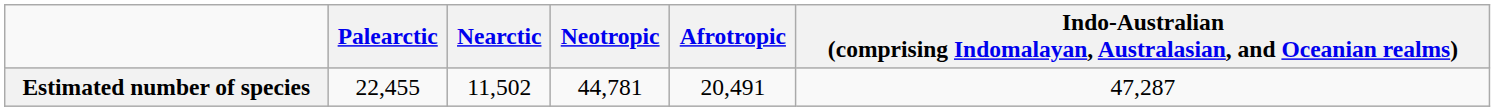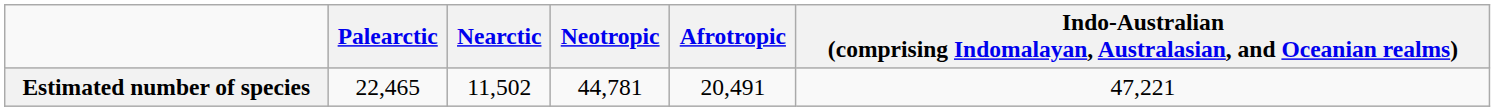Estimated number of species | Palearctic: 22,455 -> 22,465
Estimated number of species | column 6: 47,287 -> 47,221
